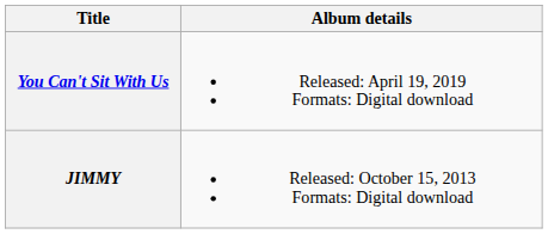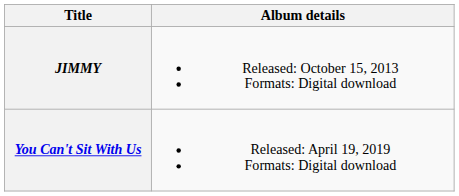rows swapped: JIMMY <-> You Can't Sit With Us
